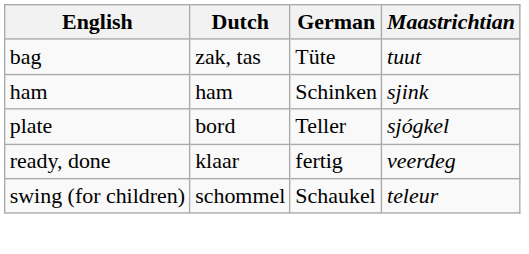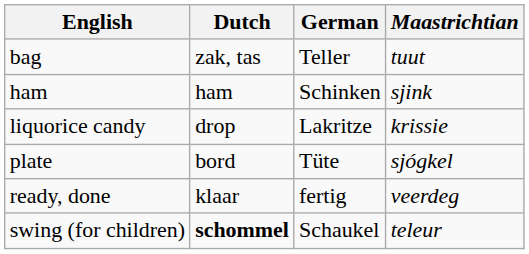bag | German: Tüte -> Teller
+ row: liquorice candy | drop | Lakritze | krissie
plate | German: Teller -> Tüte
swing (for children) | Dutch: normal -> bold
